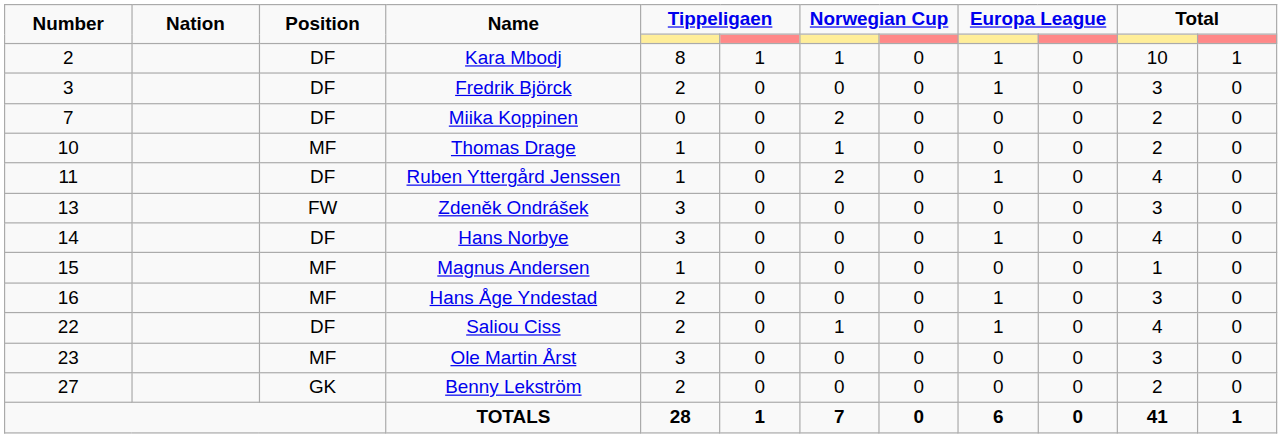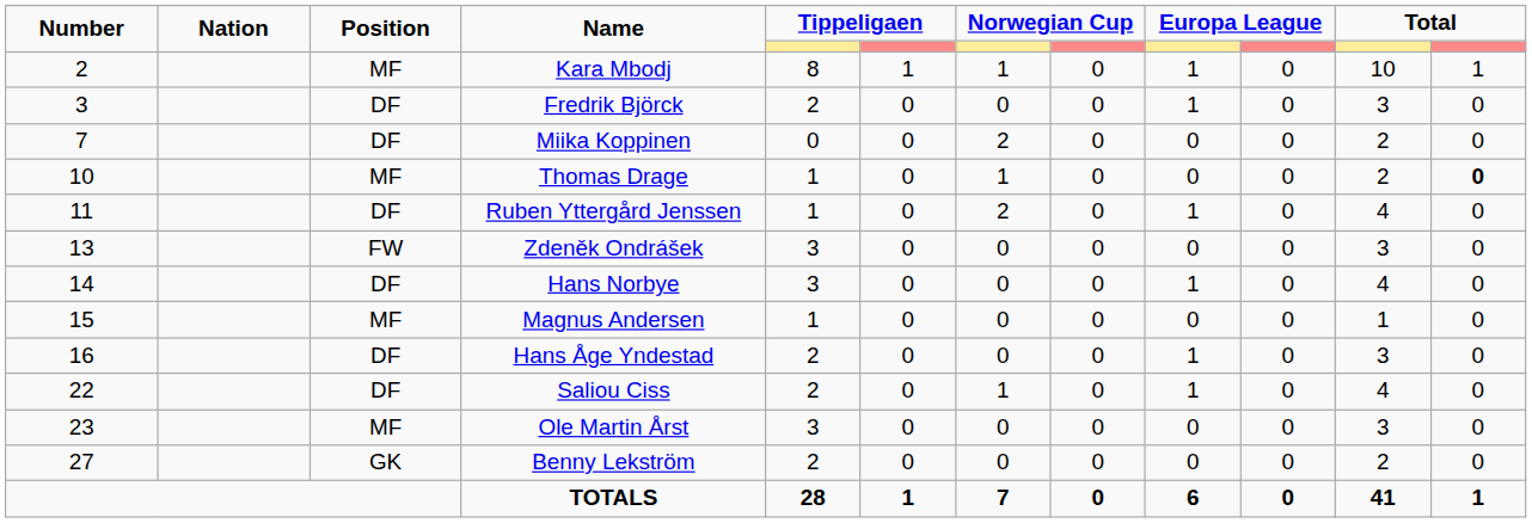Kara Mbodj | Position: DF -> MF
Thomas Drage | column 12: normal -> bold
Hans Åge Yndestad | Position: MF -> DF
